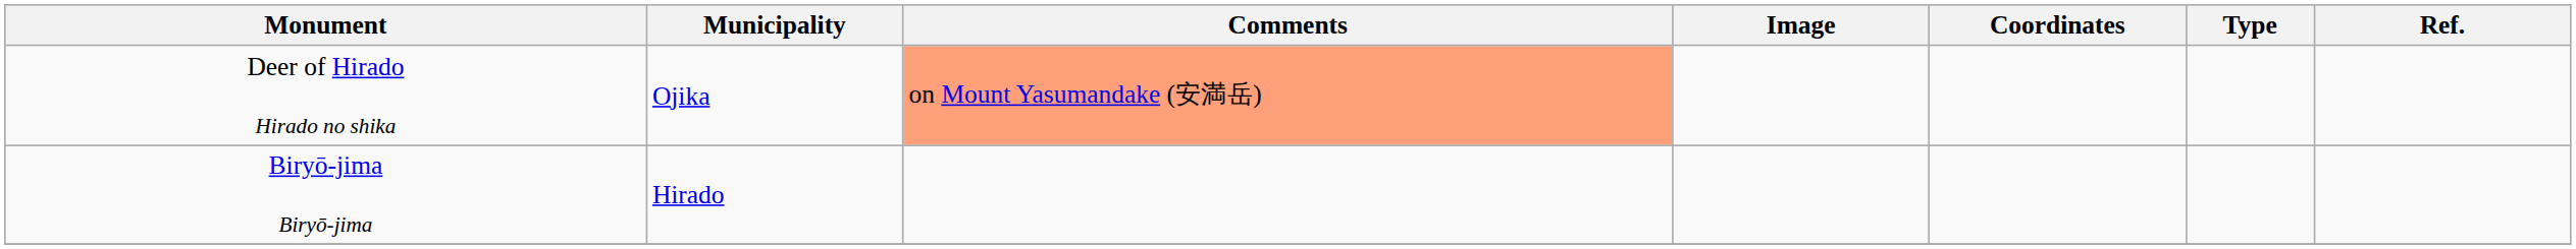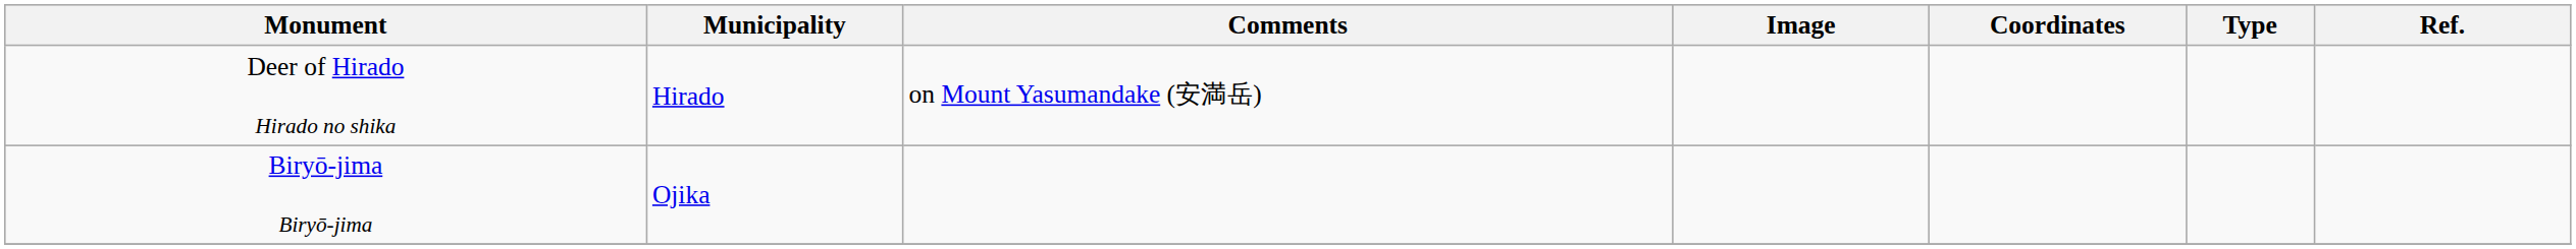Deer of Hirado Hirado no shika | Municipality: Ojika -> Hirado
Deer of Hirado Hirado no shika | Comments: lightsalmon background -> no background
Biryō-jima Biryō-jima | Municipality: Hirado -> Ojika
